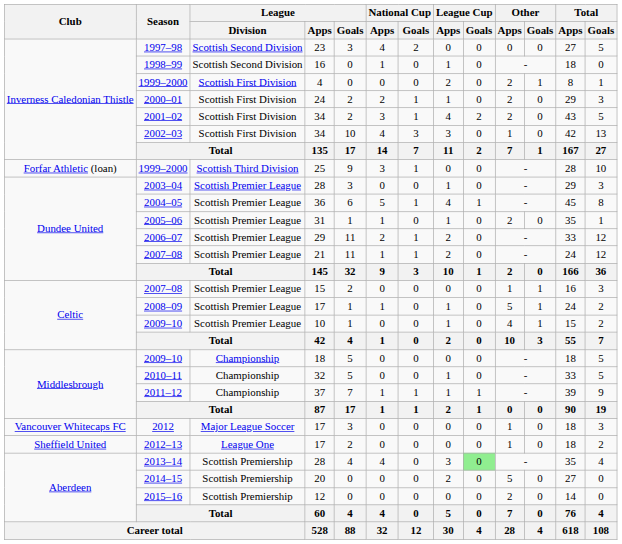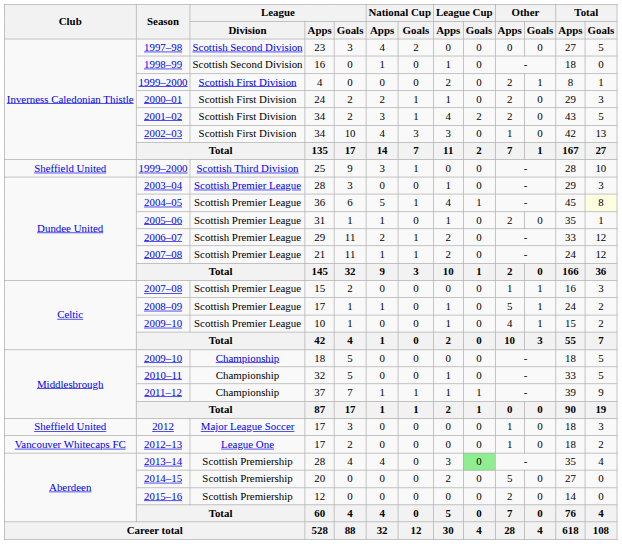1999–2000 / 25 | Club: Forfar Athletic (loan) -> Sheffield United
2004–05 | Total / Goals: no background -> lightyellow background
2012 | Club: Vancouver Whitecaps FC -> Sheffield United
2012–13 | Club: Sheffield United -> Vancouver Whitecaps FC
